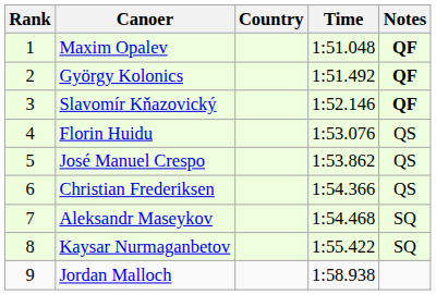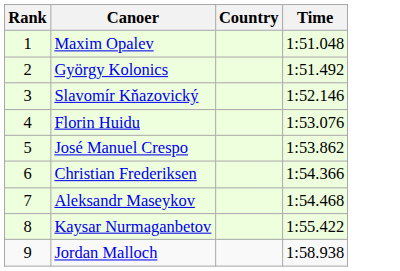- column: Notes | QF | QF | QF | QS | QS | QS | SQ | SQ
